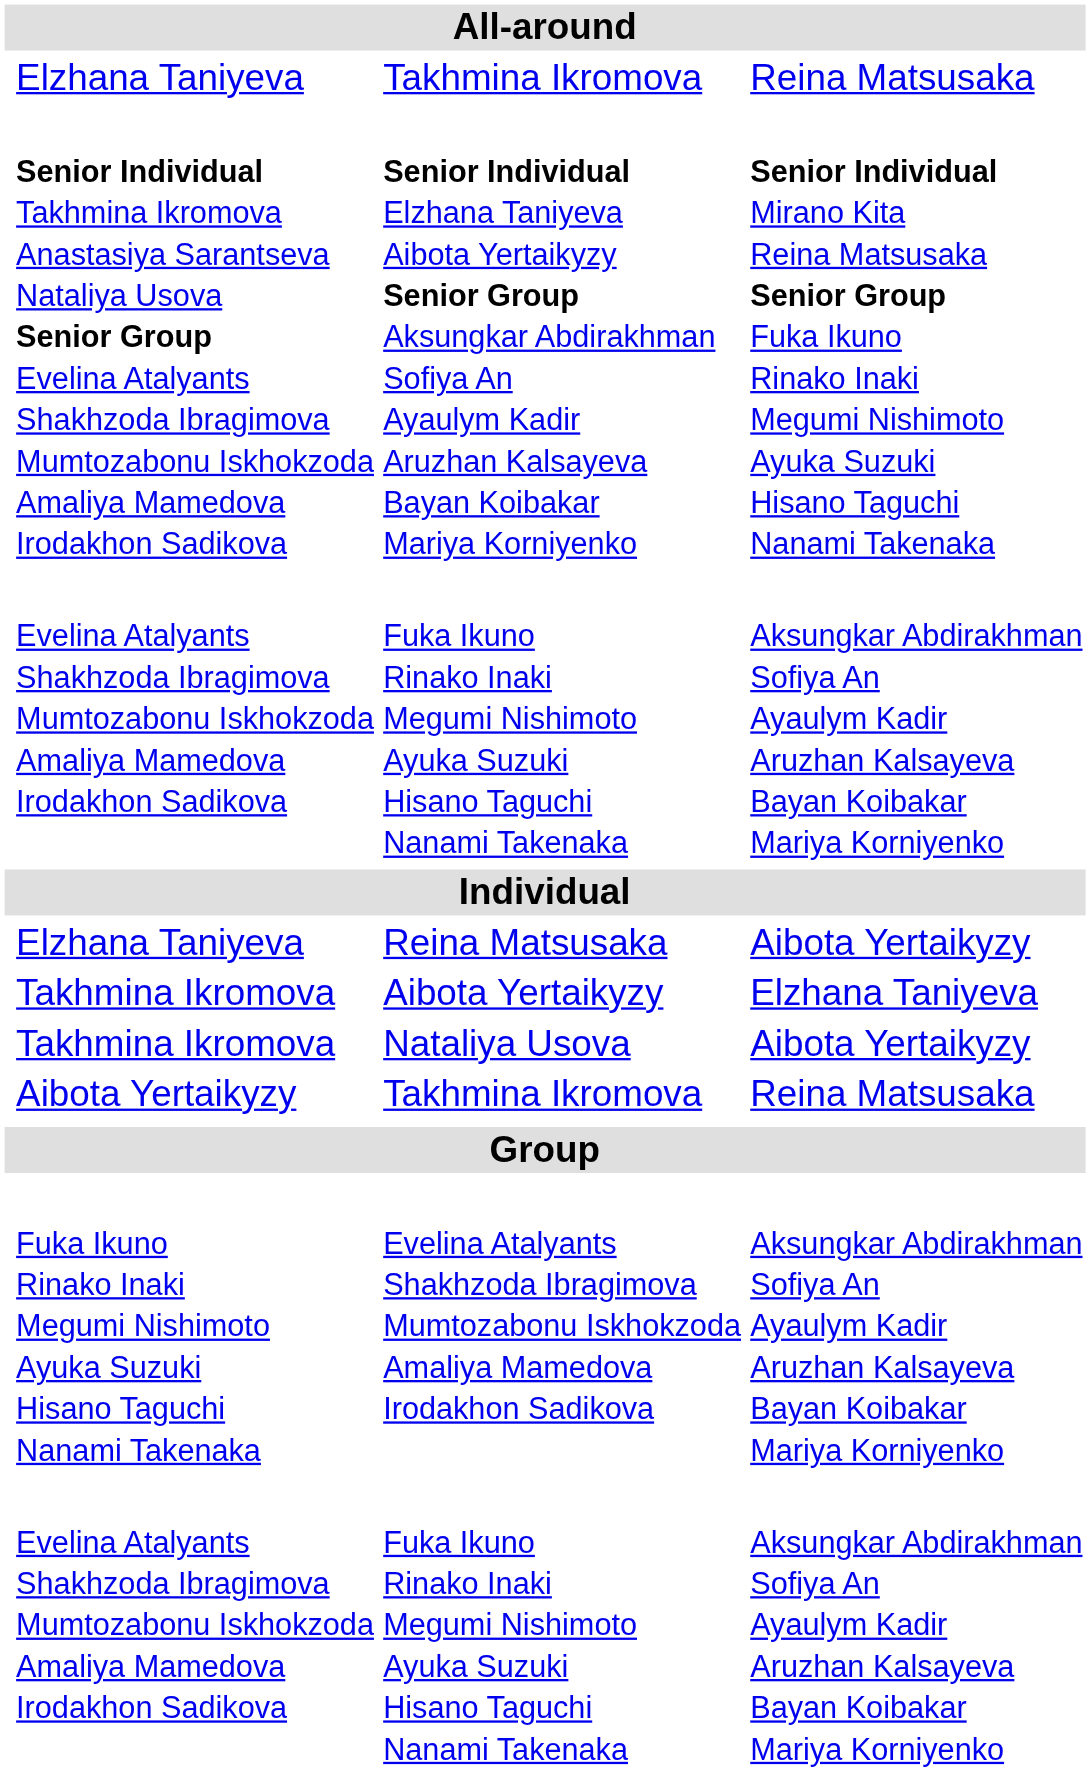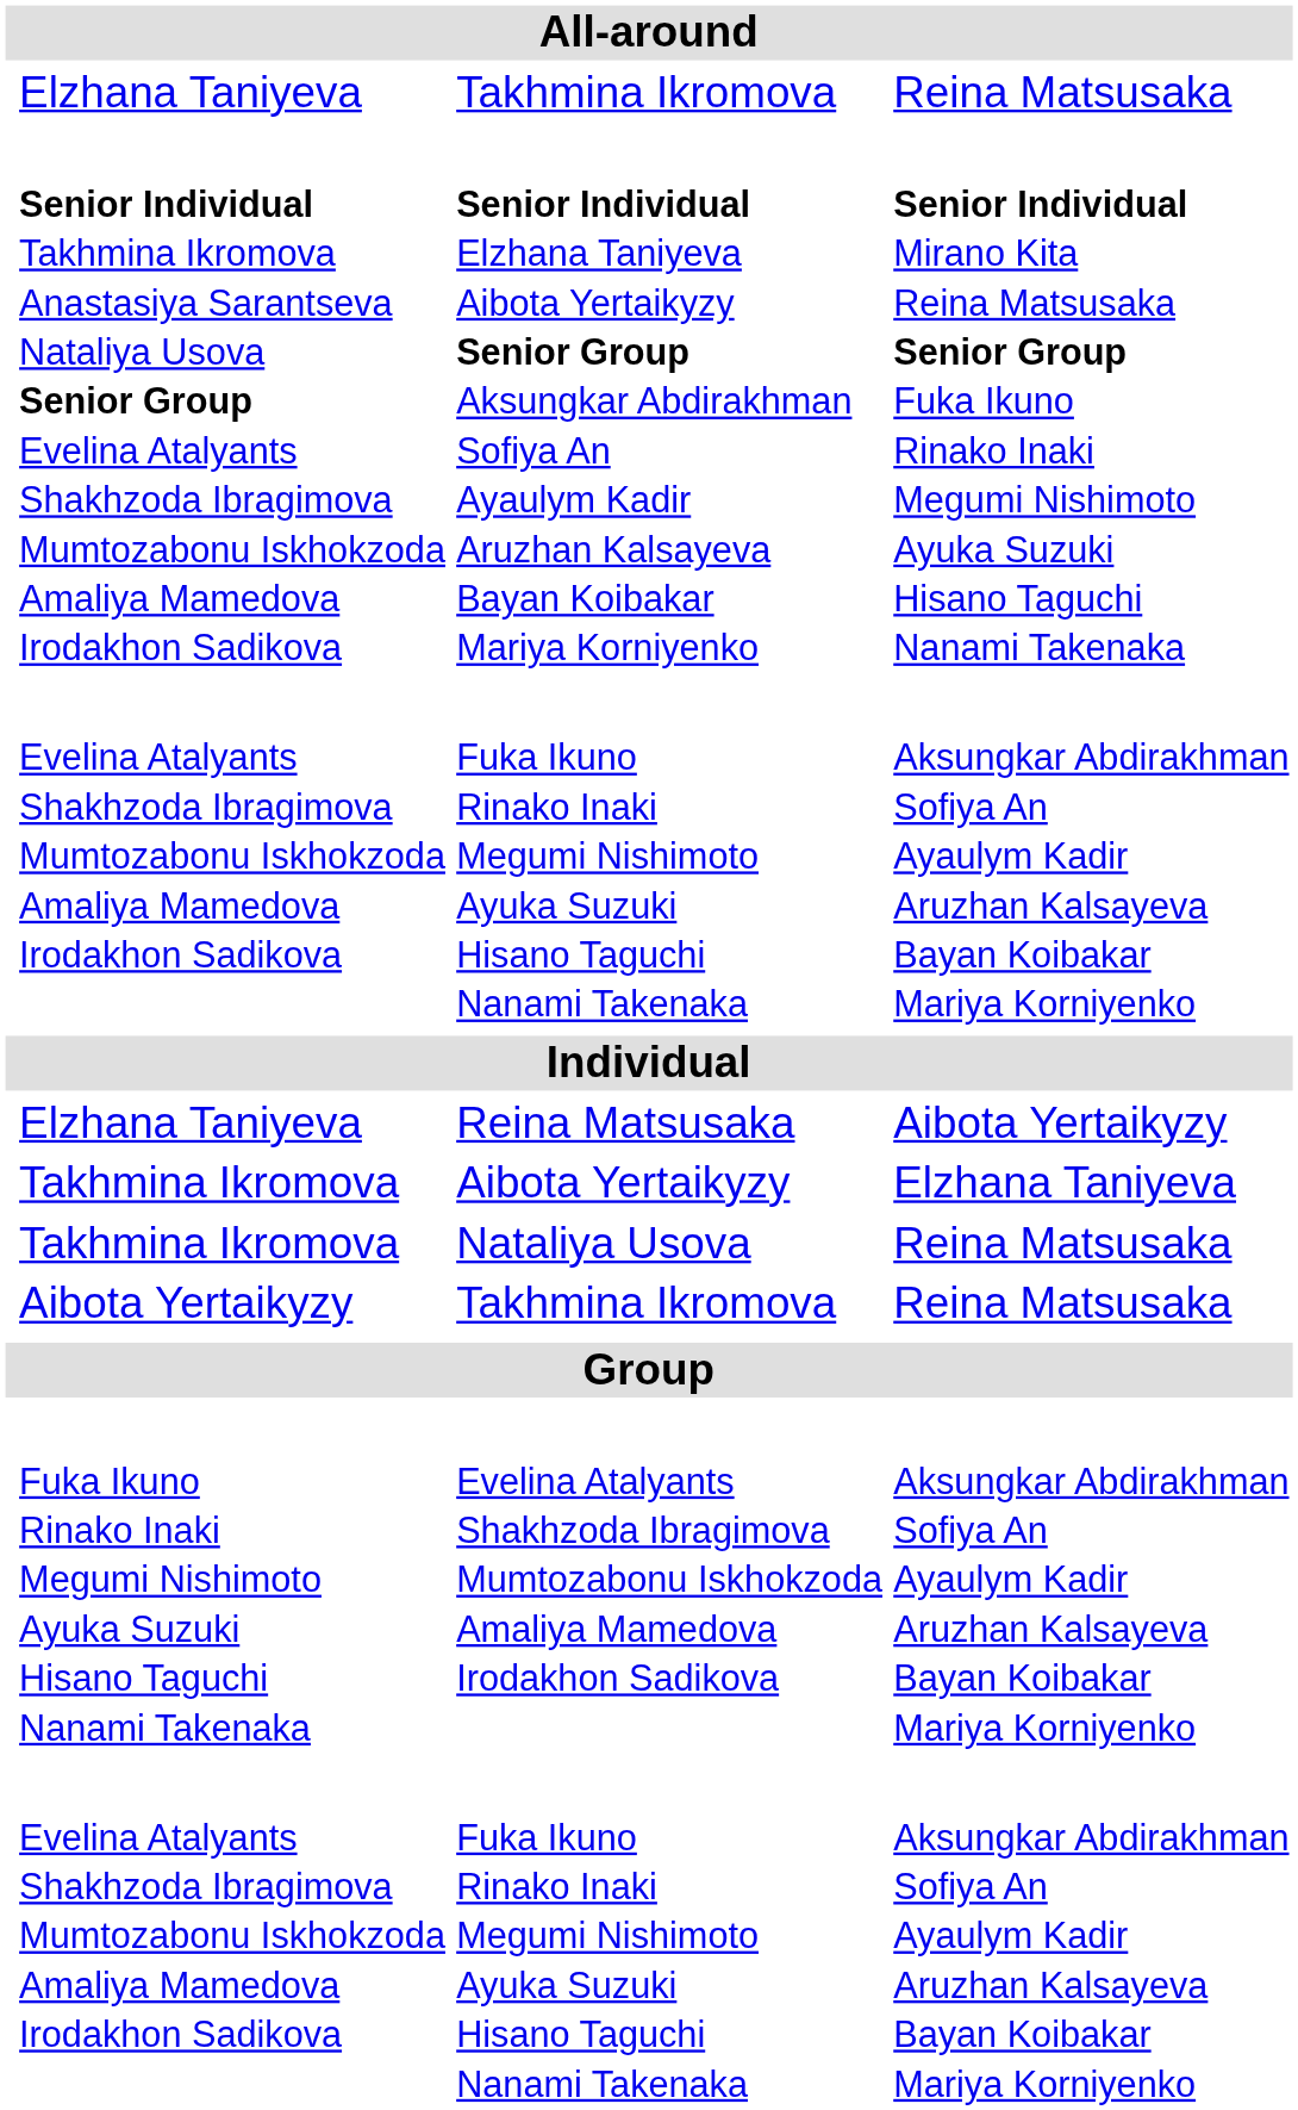Nataliya Usova | column 4: Aibota Yertaikyzy -> Reina Matsusaka
